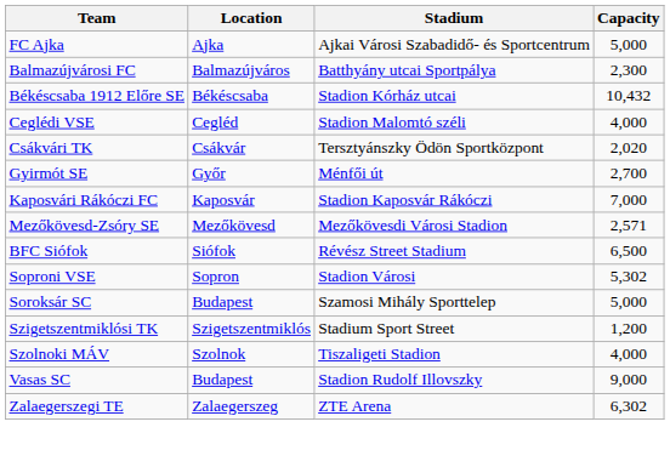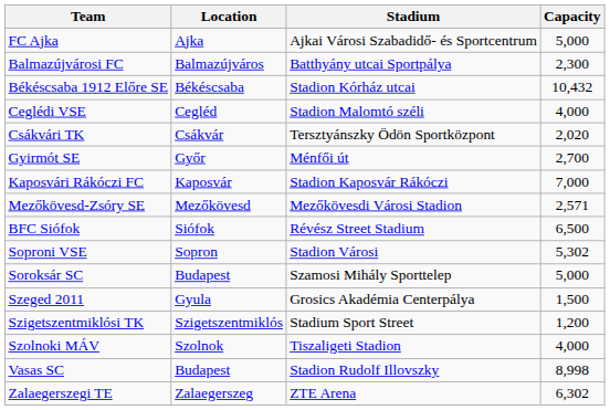+ row: Szeged 2011 | Gyula | Grosics Akadémia Centerpálya | 1,500
Vasas SC | Capacity: 9,000 -> 8,998
